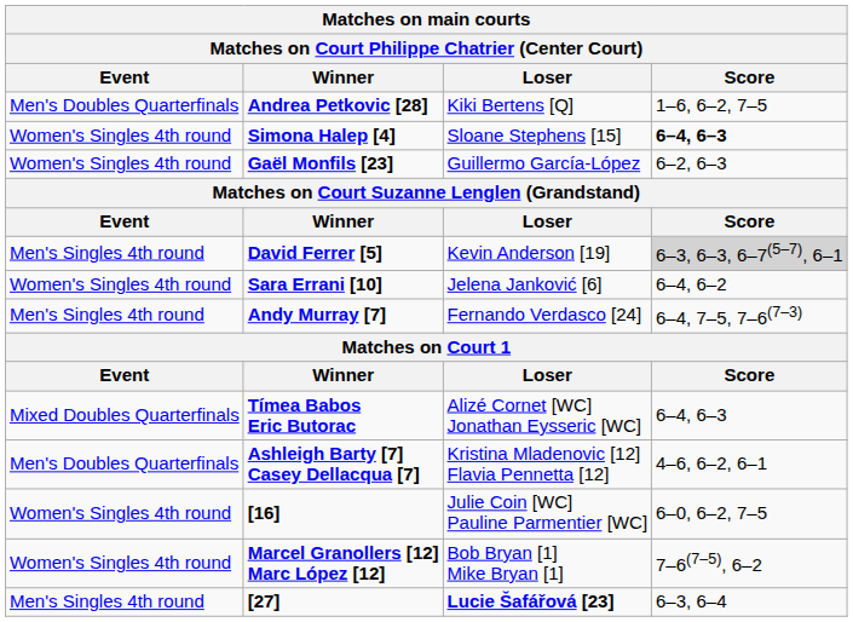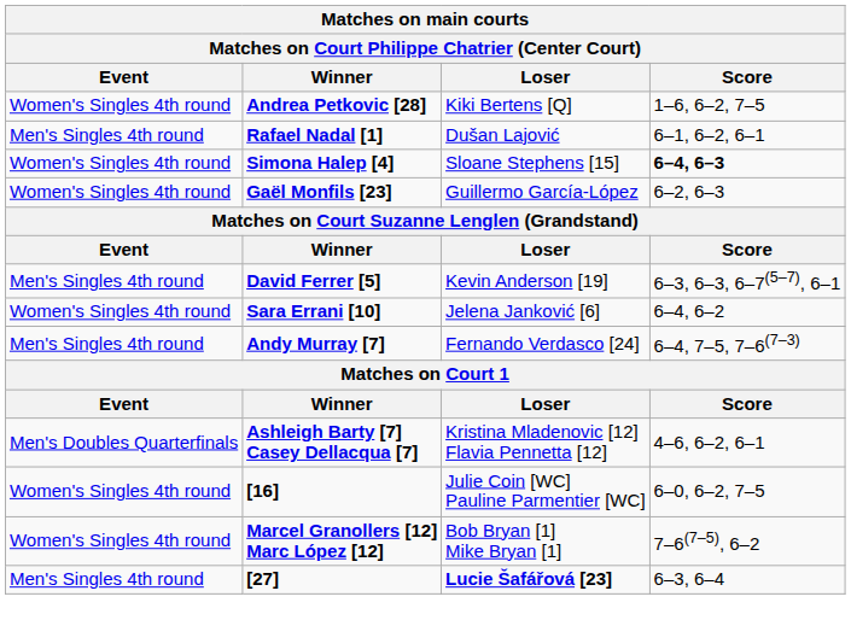Andrea Petkovic [28] | Event: Men's Doubles Quarterfinals -> Women's Singles 4th round
+ row: Men's Singles 4th round | Rafael Nadal [1] | Dušan Lajović | 6–1, 6–2, 6–1
David Ferrer [5] | Score: lightgrey background -> no background
- row: Mixed Doubles Quarterfinals | Tímea Babos Eric Butorac | Alizé Cornet [WC] Jonathan Eysseric [WC] | 6–4, 6–3
